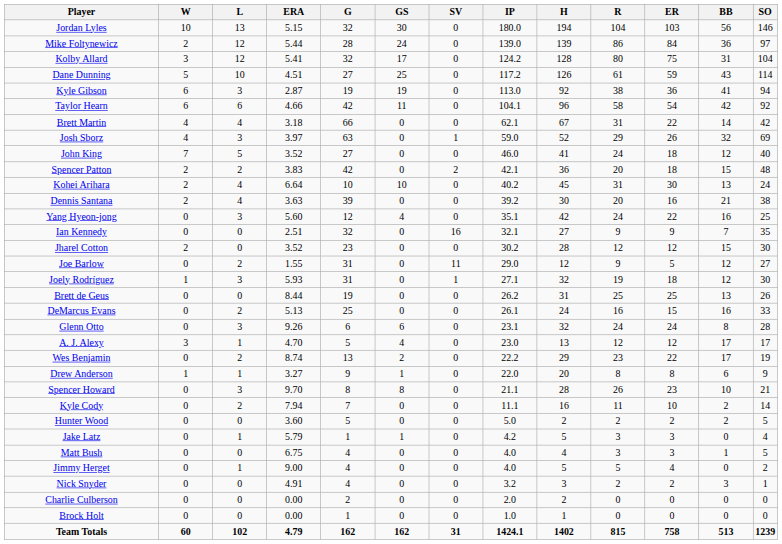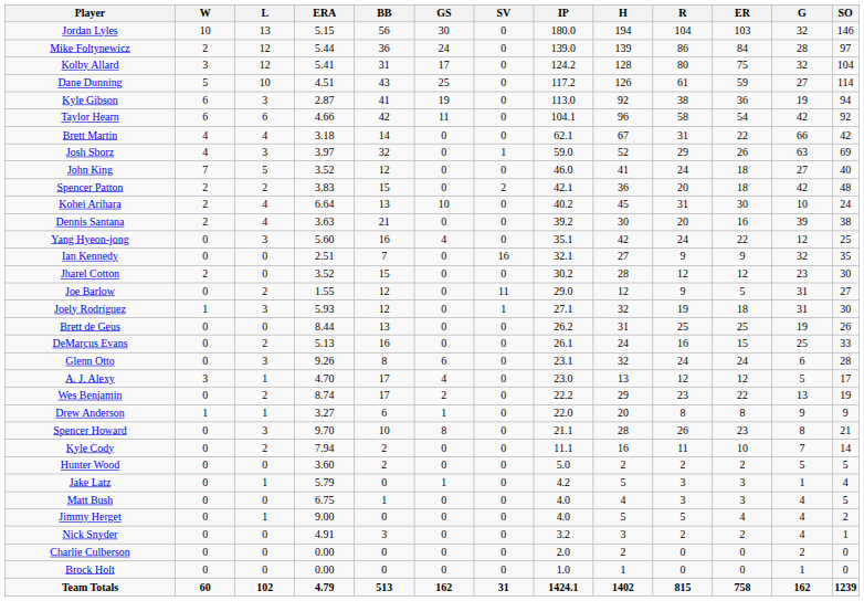columns swapped: G <-> BB
